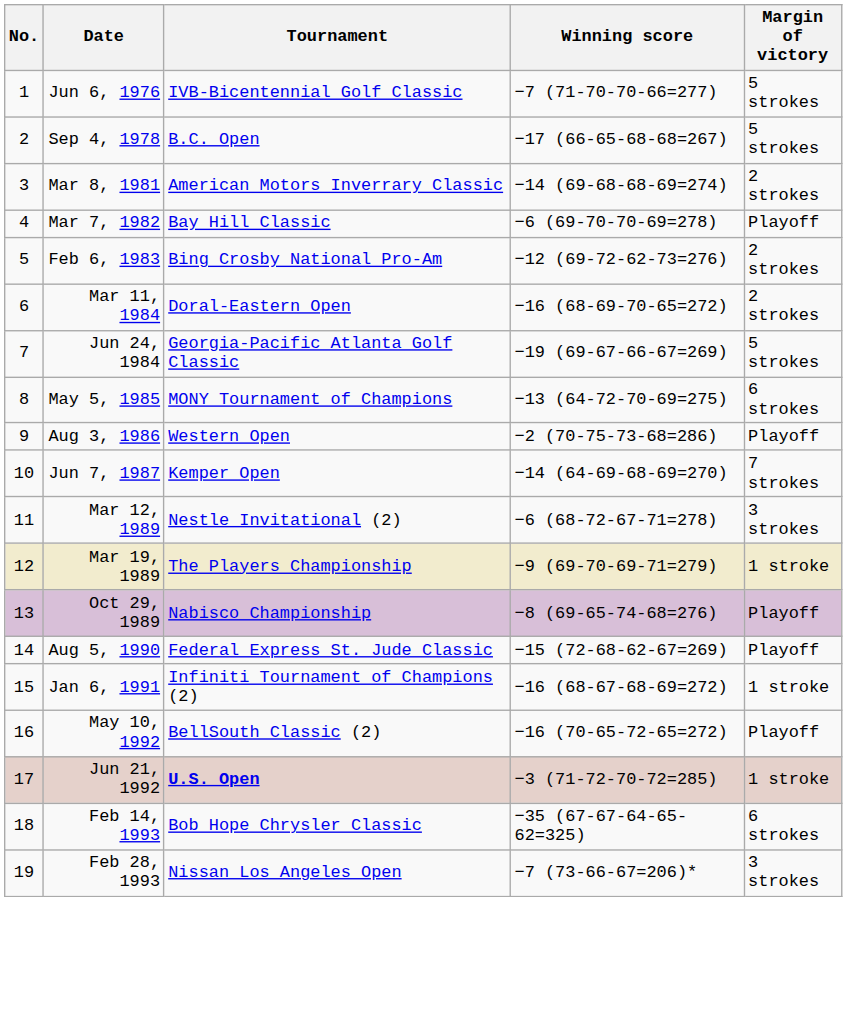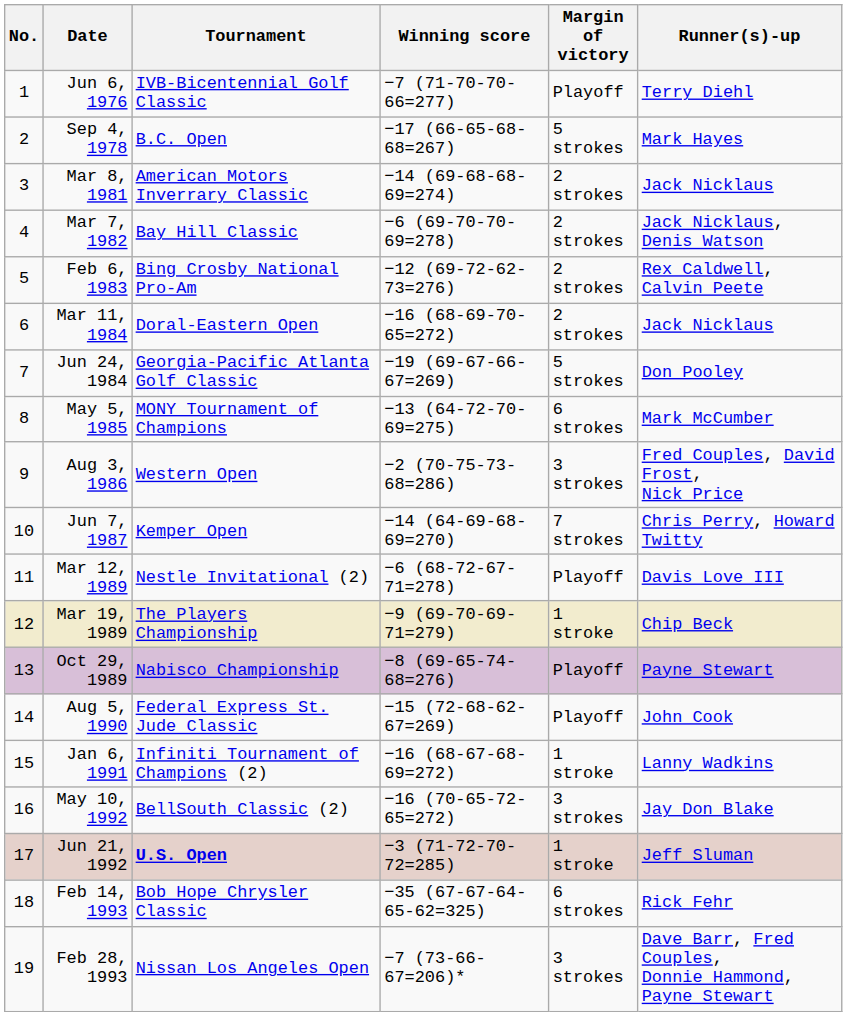+ column: Runner(s)-up | Terry Diehl | Mark Hayes | Jack Nicklaus | Jack Nicklaus, Denis Watson | Rex Caldwell, Calvin Peete | Jack Nicklaus | Don Pooley | Mark McCumber | Fred Couples, David Frost, Nick Price | Chris Perry, Howard Twitty | Davis Love III | Chip Beck | Payne Stewart | John Cook | Lanny Wadkins | Jay Don Blake | Jeff Sluman | Rick Fehr | Dave Barr, Fred Couples, Donnie Hammond, Payne Stewart
Jun 6, 1976 | Margin of victory: 5 strokes -> Playoff
Mar 7, 1982 | Margin of victory: Playoff -> 2 strokes
Aug 3, 1986 | Margin of victory: Playoff -> 3 strokes
Mar 12, 1989 | Margin of victory: 3 strokes -> Playoff
May 10, 1992 | Margin of victory: Playoff -> 3 strokes
